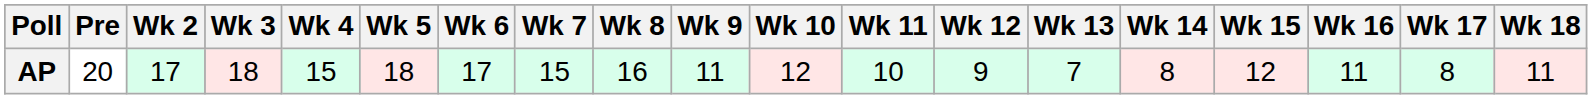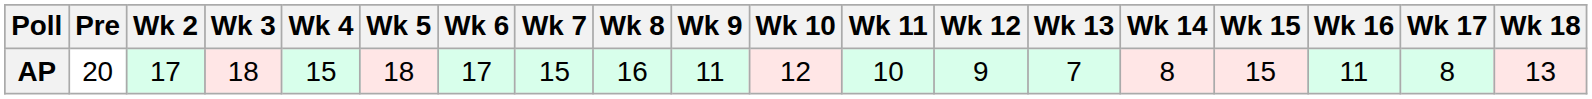AP | Wk 15: 12 -> 15
AP | Wk 18: 11 -> 13
